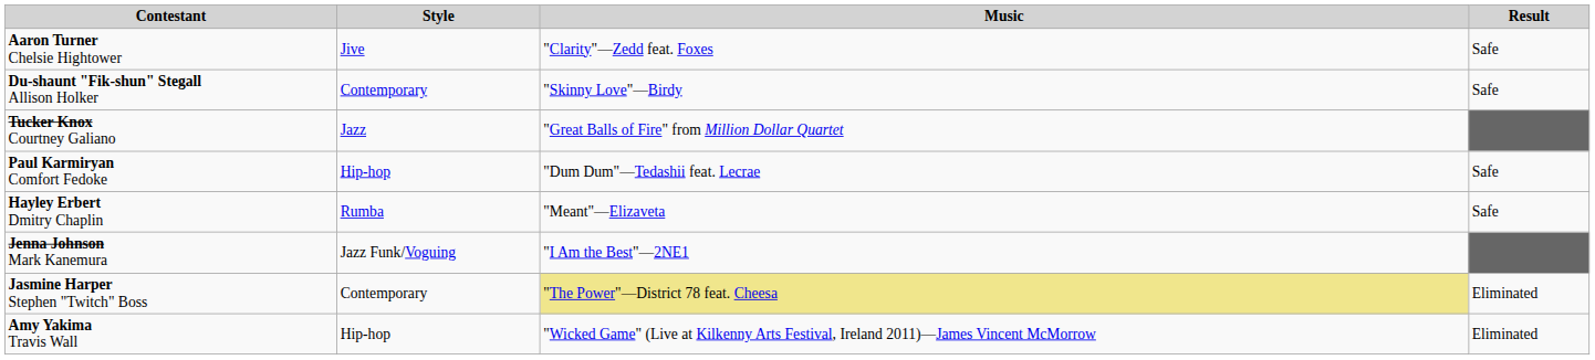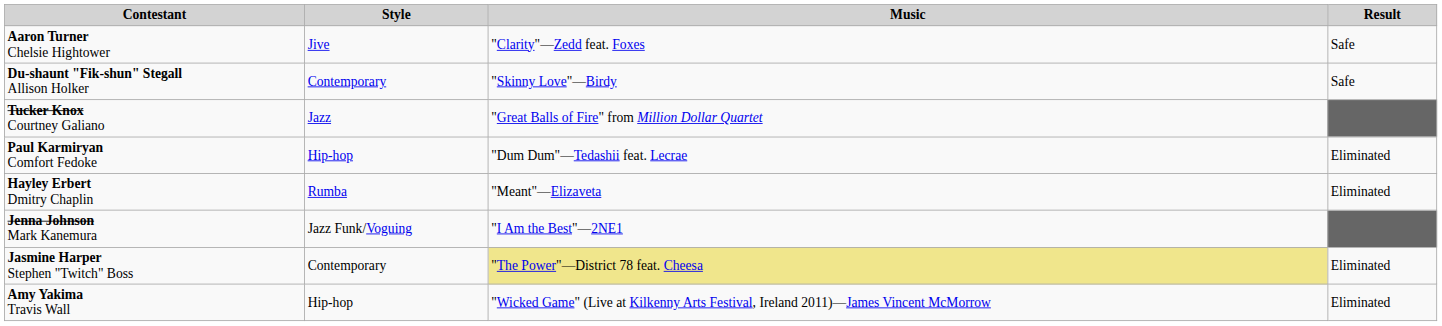Paul Karmiryan Comfort Fedoke | Result: Safe -> Eliminated
Hayley Erbert Dmitry Chaplin | Result: Safe -> Eliminated
